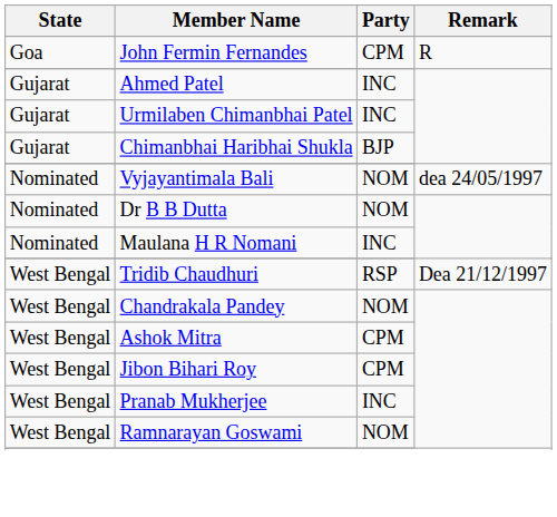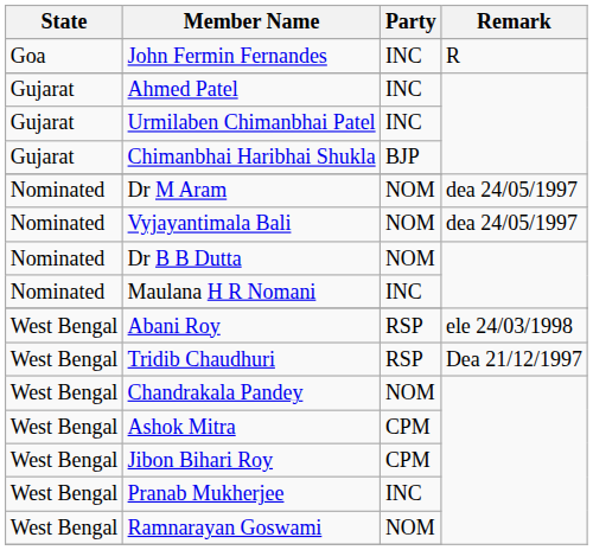John Fermin Fernandes | Party: CPM -> INC
+ row: Nominated | Dr M Aram | NOM | dea 24/05/1997
+ row: West Bengal | Abani Roy | RSP | ele 24/03/1998
